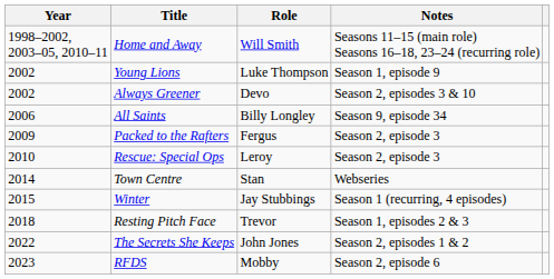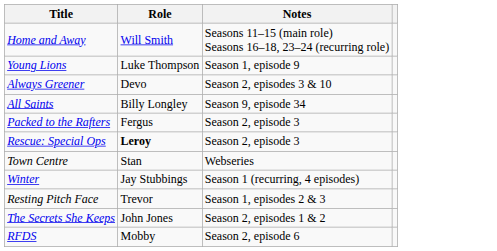- column: Year | 1998–2002, 2003–05, 2010–11 | 2002 | 2002 | 2006 | 2009 | 2010 | 2014 | 2015 | 2018 | 2022 | 2023
Rescue: Special Ops | Role: normal -> bold
